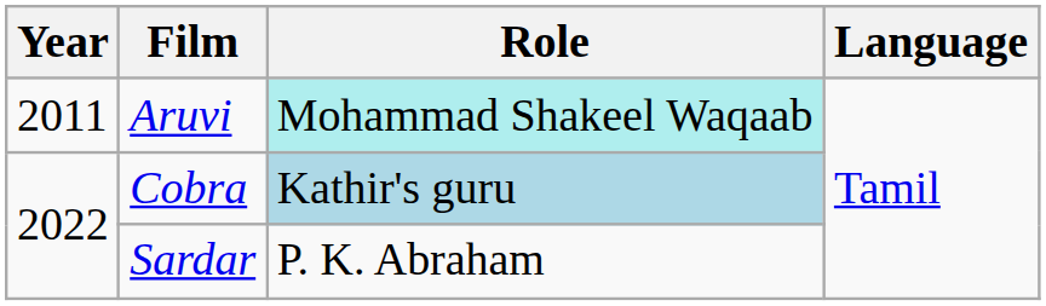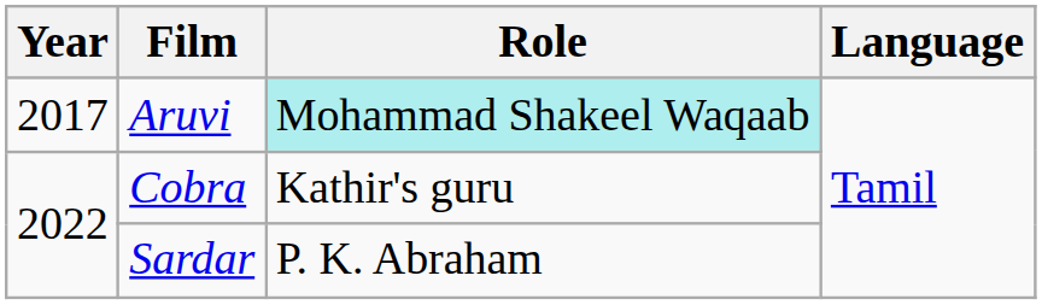Aruvi | Year: 2011 -> 2017
Cobra | Role: lightblue background -> no background
